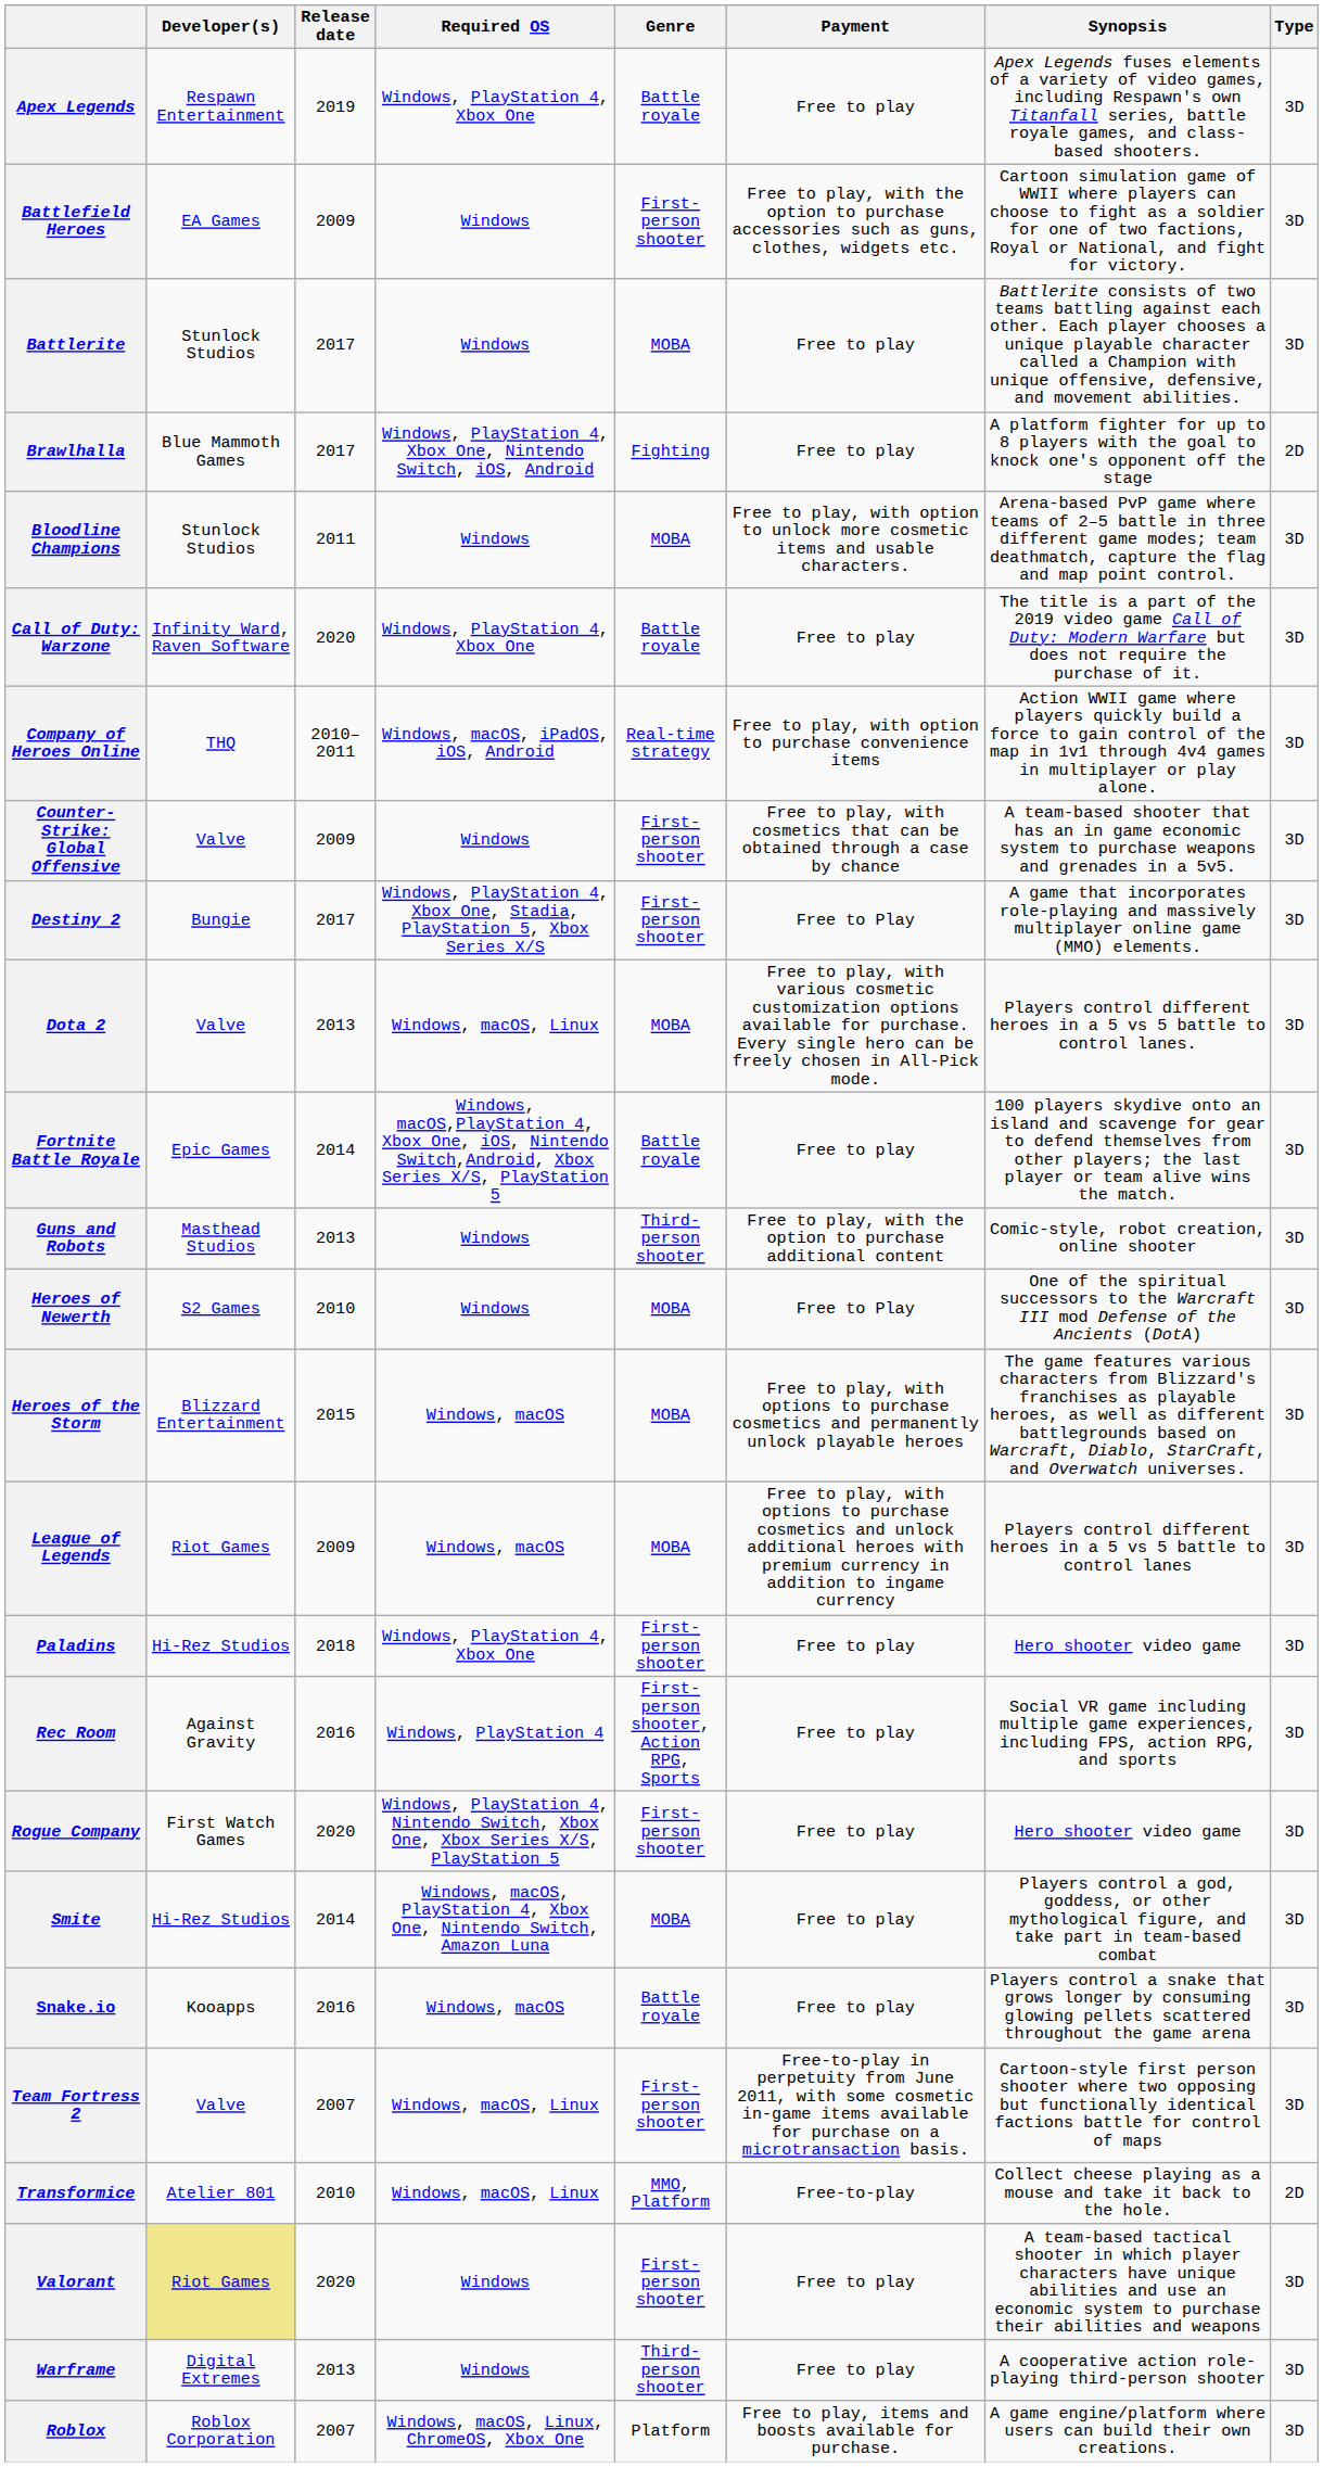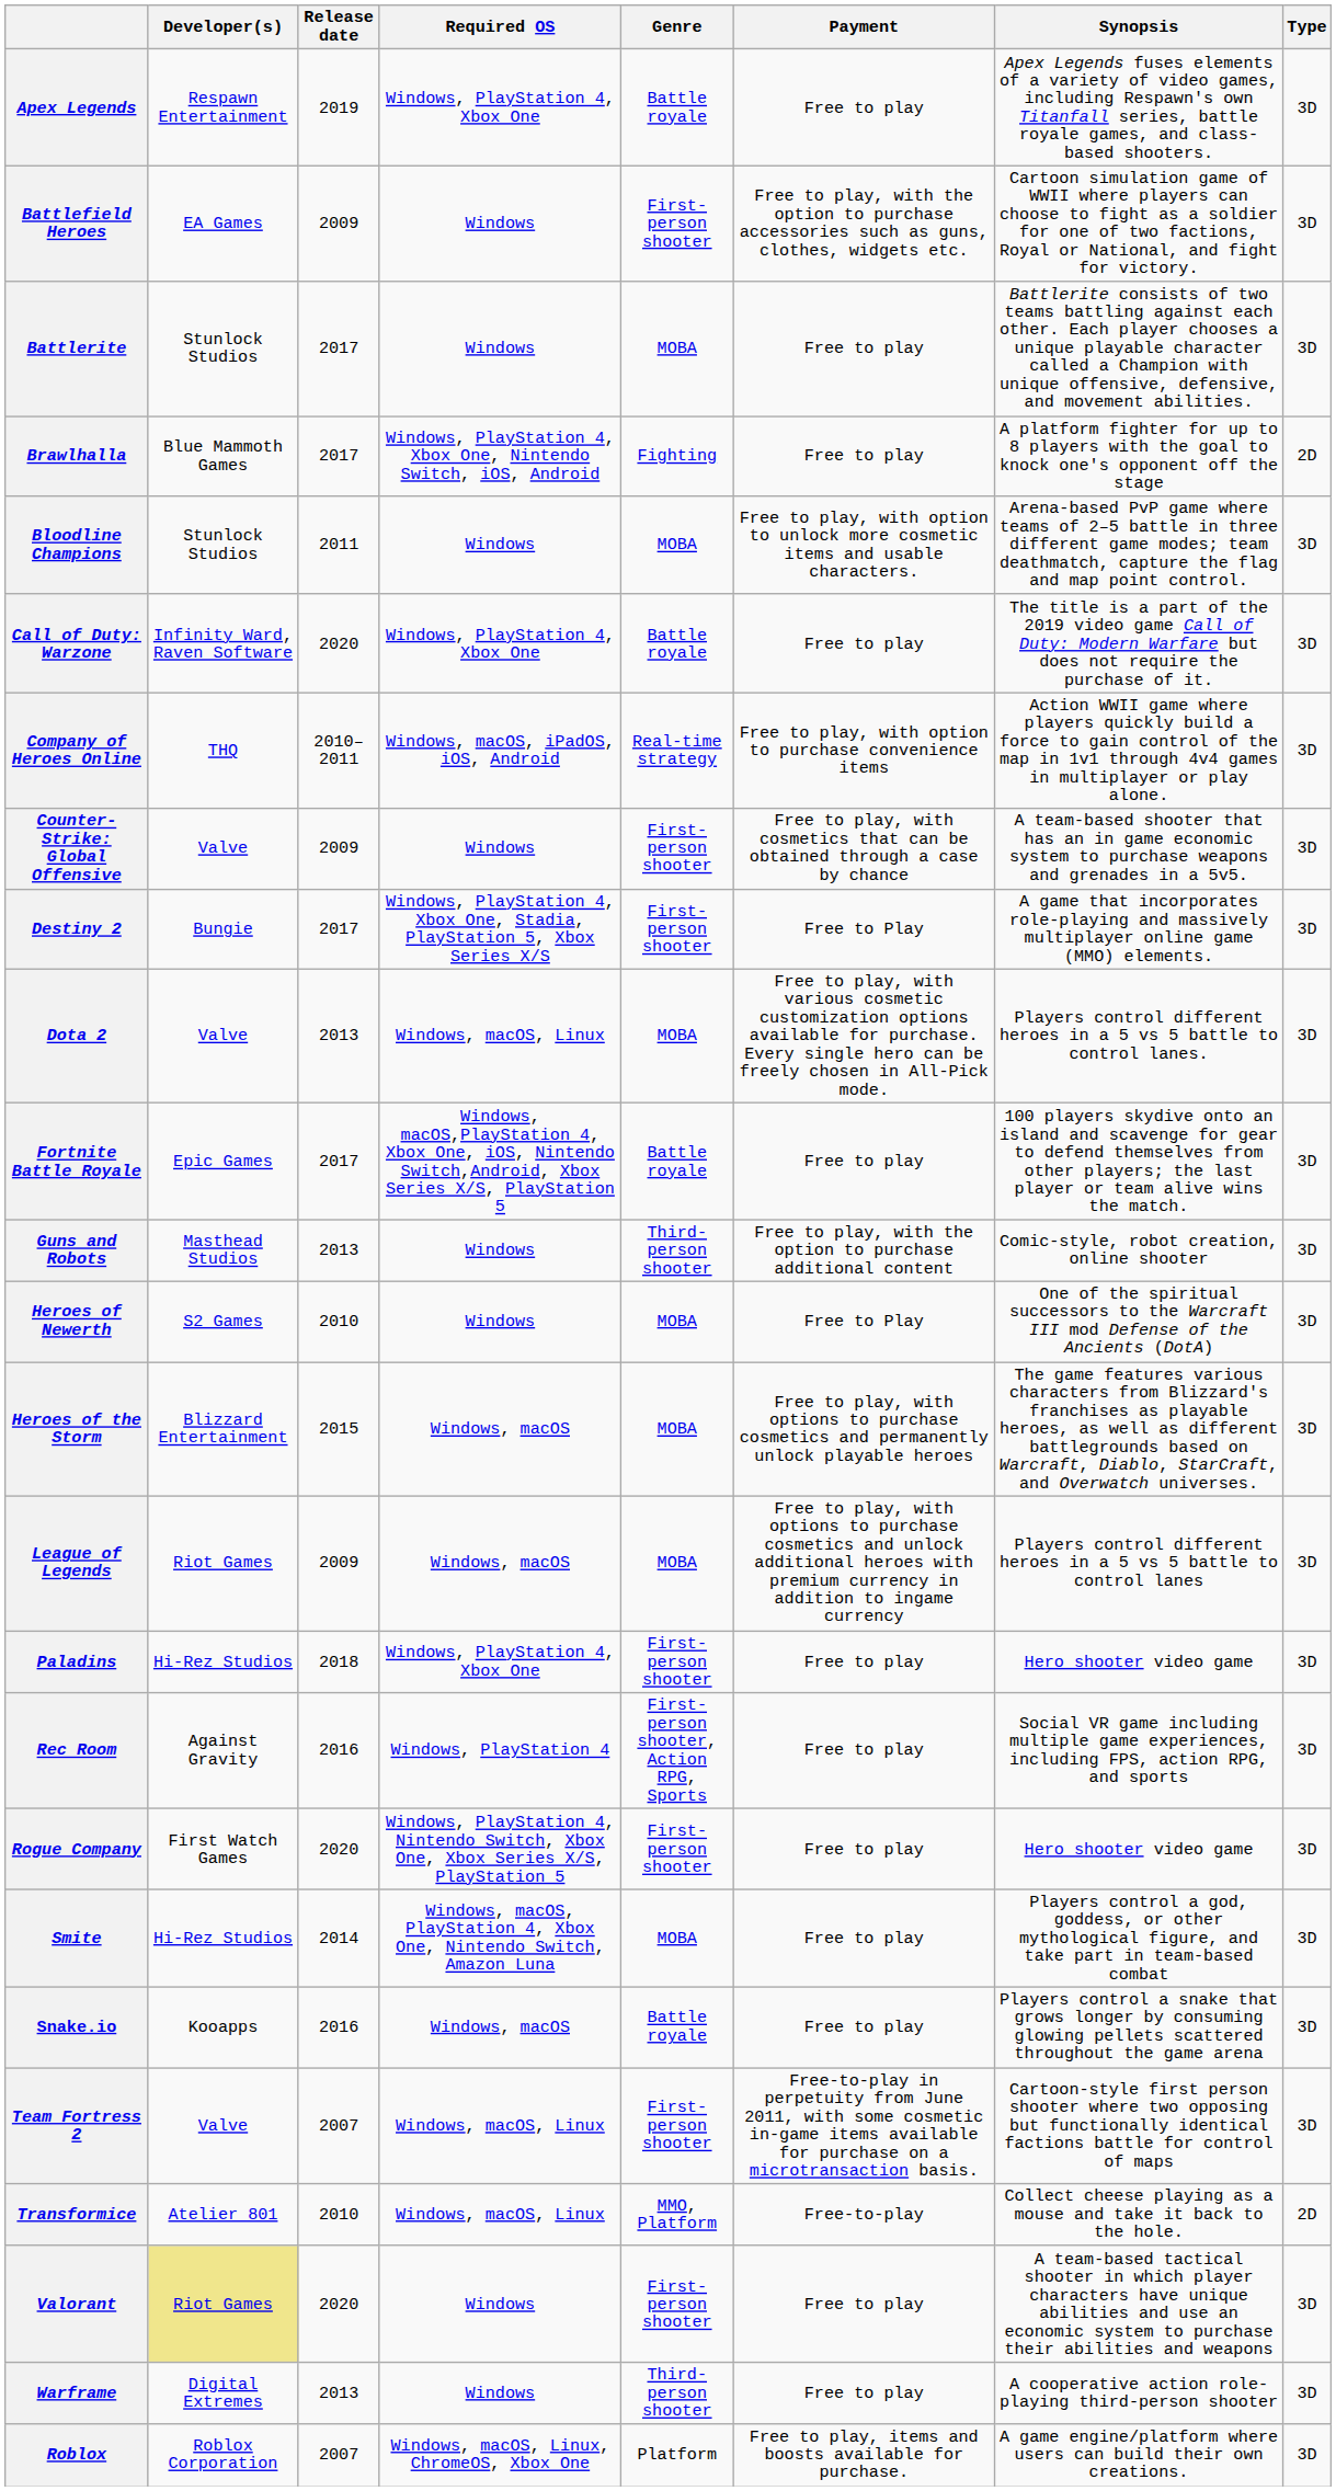Fortnite Battle Royale | Release date: 2014 -> 2017
